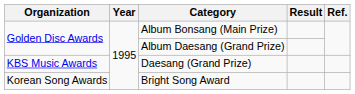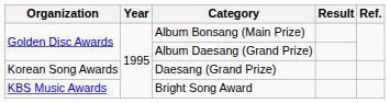Daesang (Grand Prize) | Organization: KBS Music Awards -> Korean Song Awards
Bright Song Award | Organization: Korean Song Awards -> KBS Music Awards
